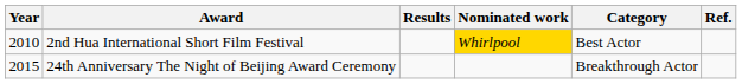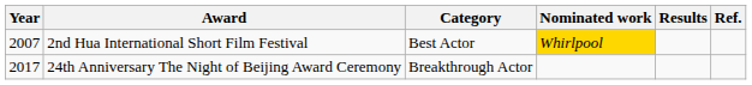columns swapped: Category <-> Results
2nd Hua International Short Film Festival | Year: 2010 -> 2007
24th Anniversary The Night of Beijing Award Ceremony | Year: 2015 -> 2017
